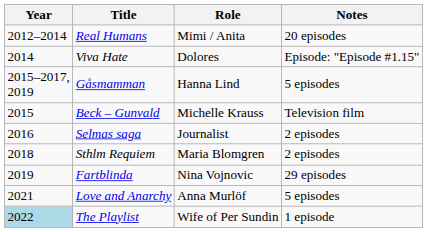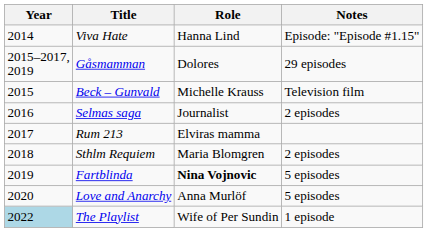- row: 2012–2014 | Real Humans | Mimi / Anita | 20 episodes
Viva Hate | Role: Dolores -> Hanna Lind
Gåsmamman | Role: Hanna Lind -> Dolores
Gåsmamman | Notes: 5 episodes -> 29 episodes
+ row: 2017 | Rum 213 | Elviras mamma
Fartblinda | Role: normal -> bold
Fartblinda | Notes: 29 episodes -> 5 episodes
Love and Anarchy | Year: 2021 -> 2020
